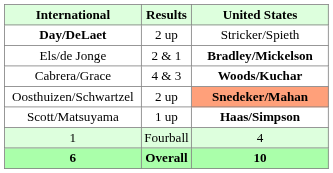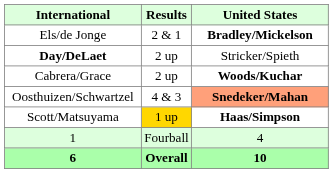rows swapped: Els/de Jonge <-> Day/DeLaet
Cabrera/Grace | Results: 4 & 3 -> 2 up
Oosthuizen/Schwartzel | Results: 2 up -> 4 & 3
Scott/Matsuyama | Results: no background -> gold background
